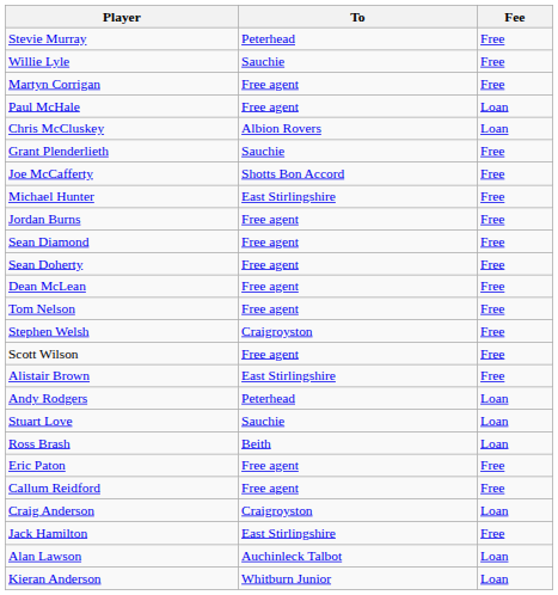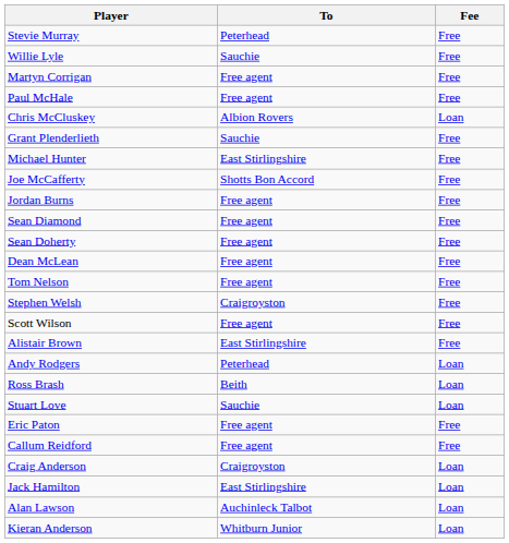Paul McHale | Fee: Loan -> Free
rows swapped: Joe McCafferty <-> Michael Hunter
rows swapped: Ross Brash <-> Stuart Love
Jack Hamilton | Fee: Free -> Loan
